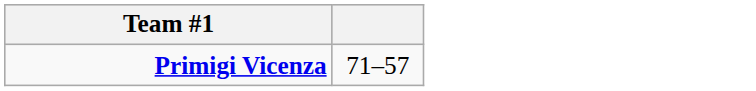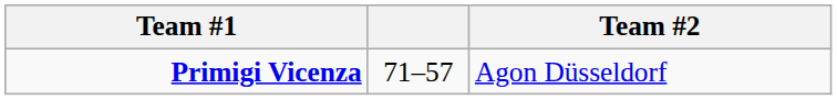+ column: Team #2 | Agon Düsseldorf
